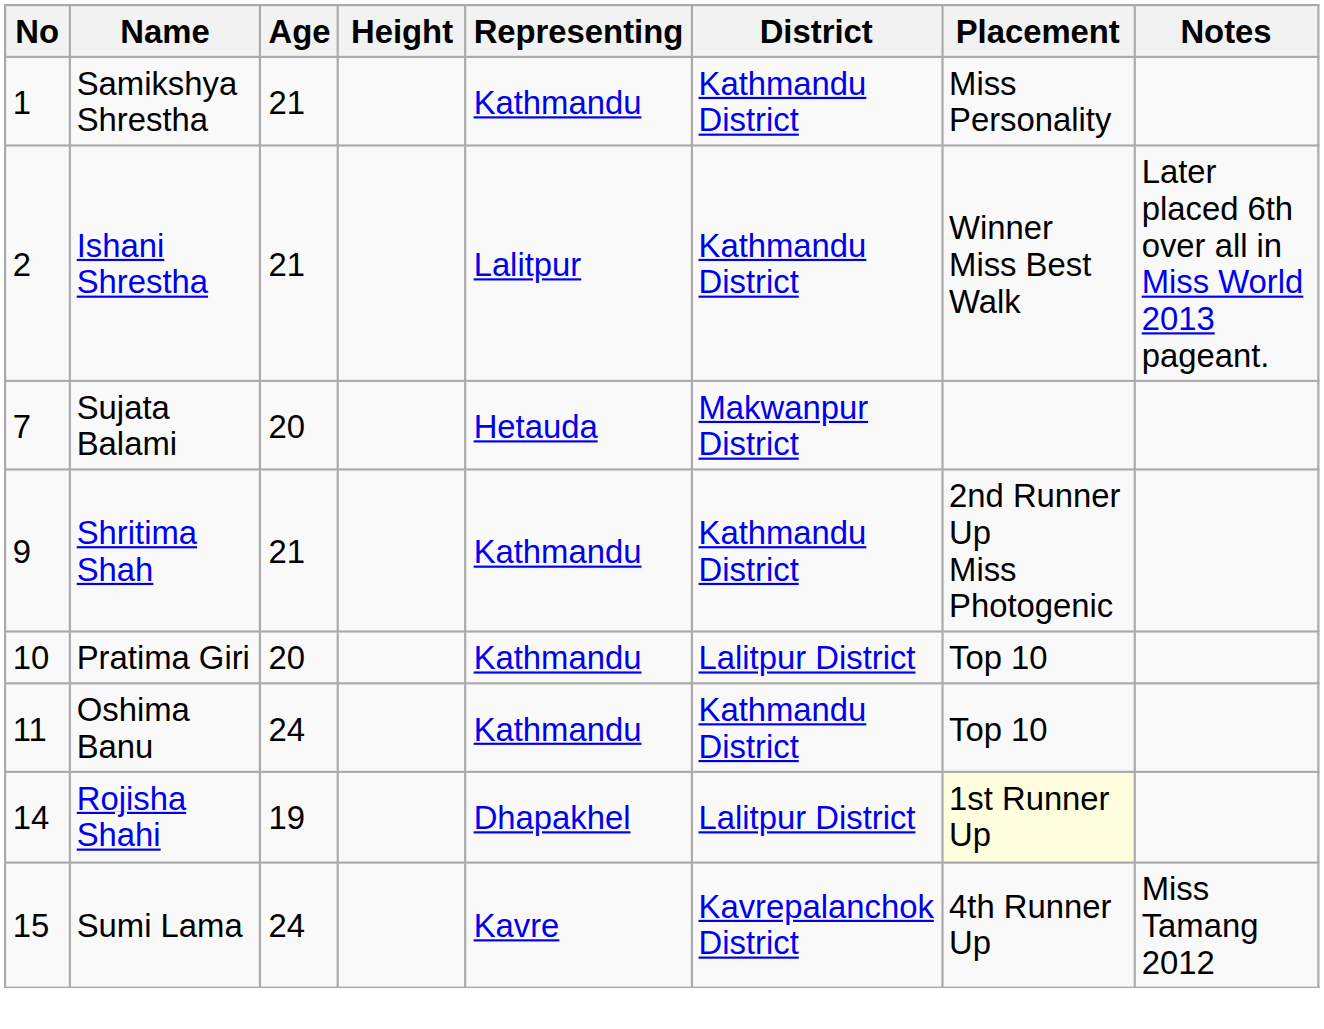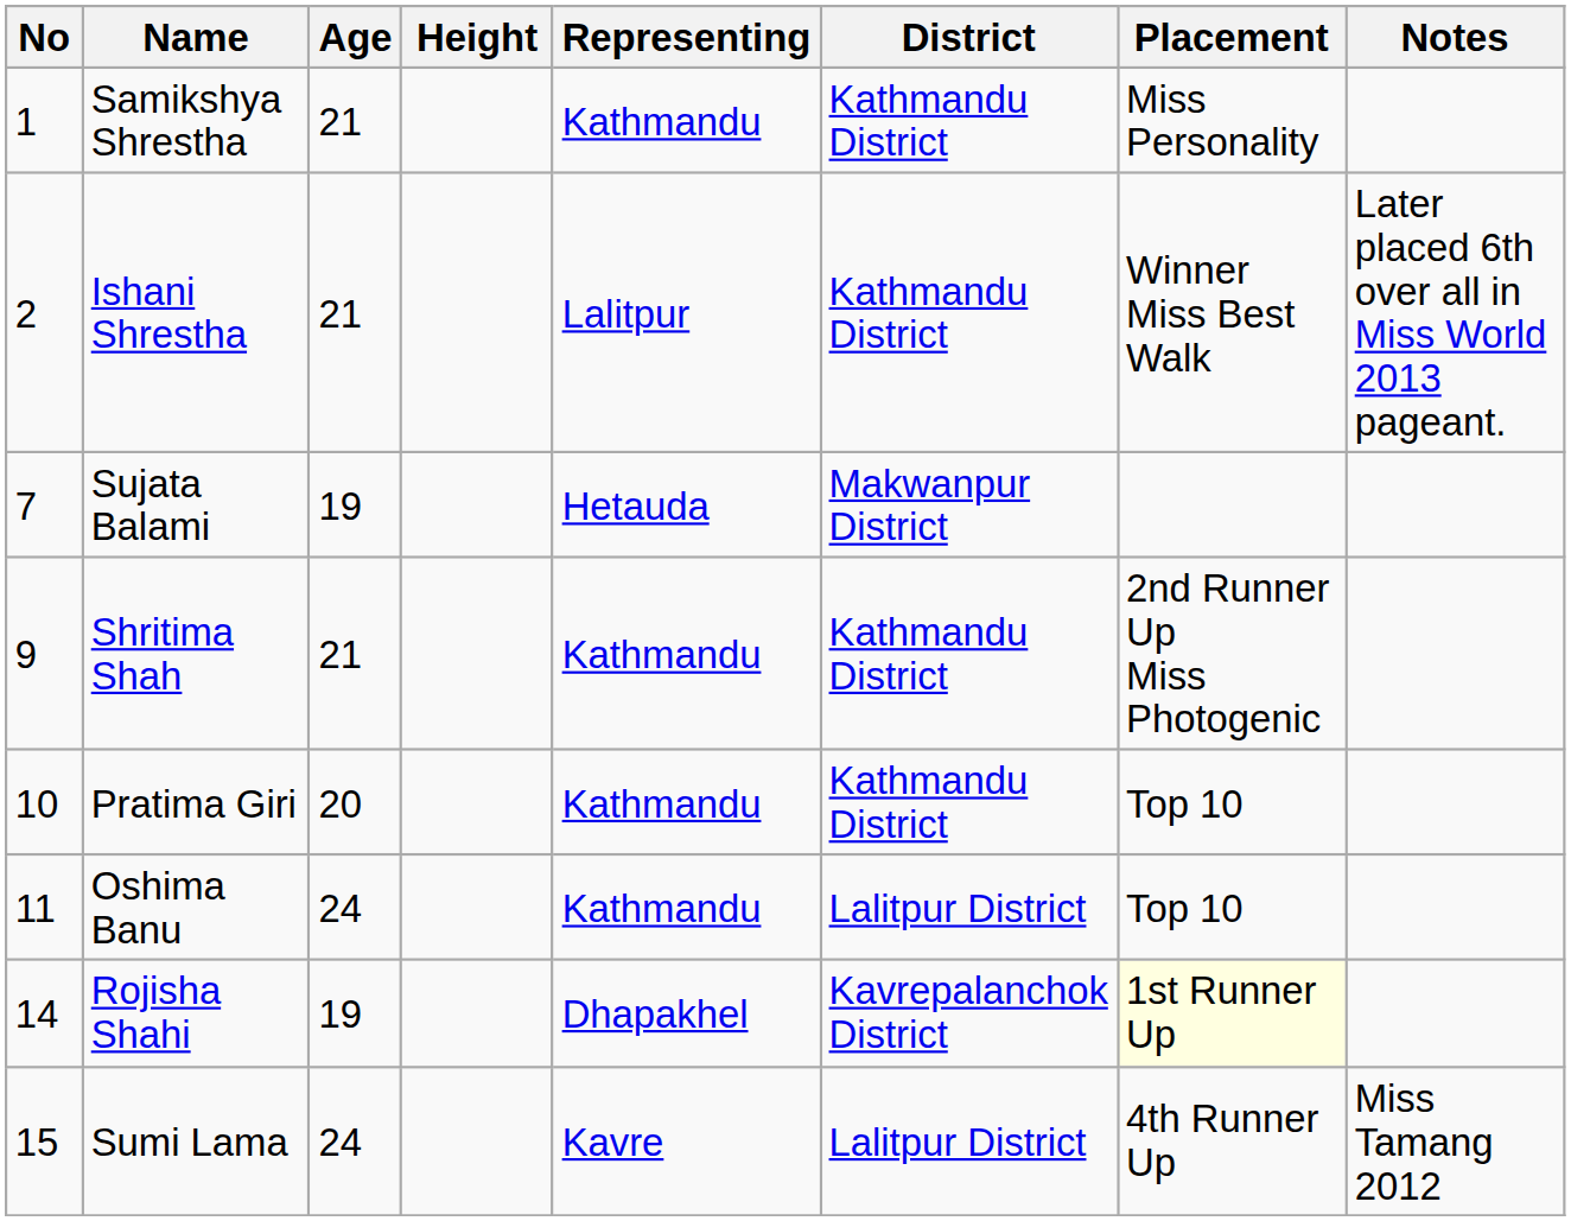Sujata Balami | Age: 20 -> 19
Pratima Giri | District: Lalitpur District -> Kathmandu District
Oshima Banu | District: Kathmandu District -> Lalitpur District
Rojisha Shahi | District: Lalitpur District -> Kavrepalanchok District
Sumi Lama | District: Kavrepalanchok District -> Lalitpur District
